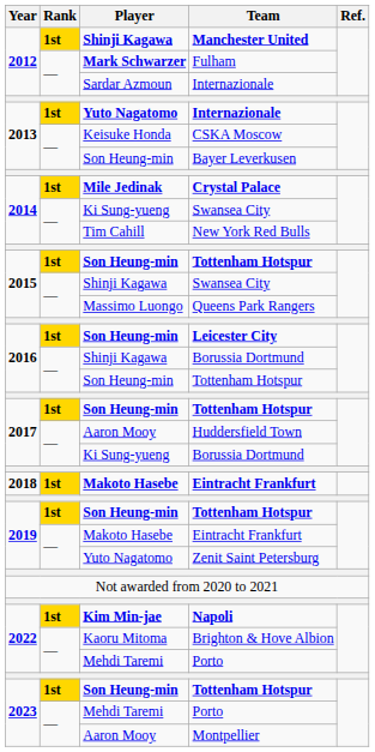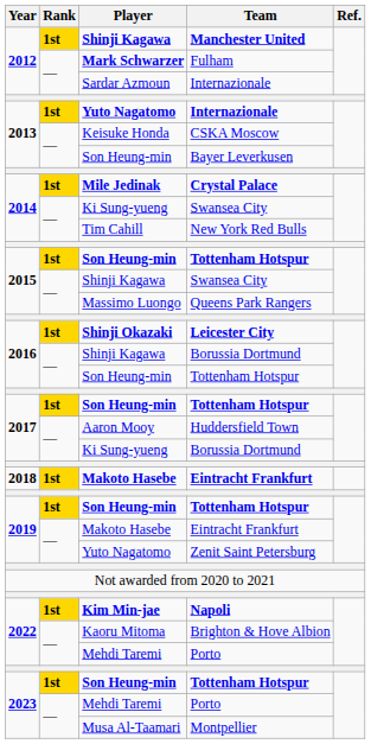Leicester City | Player: Son Heung-min -> Shinji Okazaki
Montpellier | Player: Aaron Mooy -> Musa Al-Taamari
